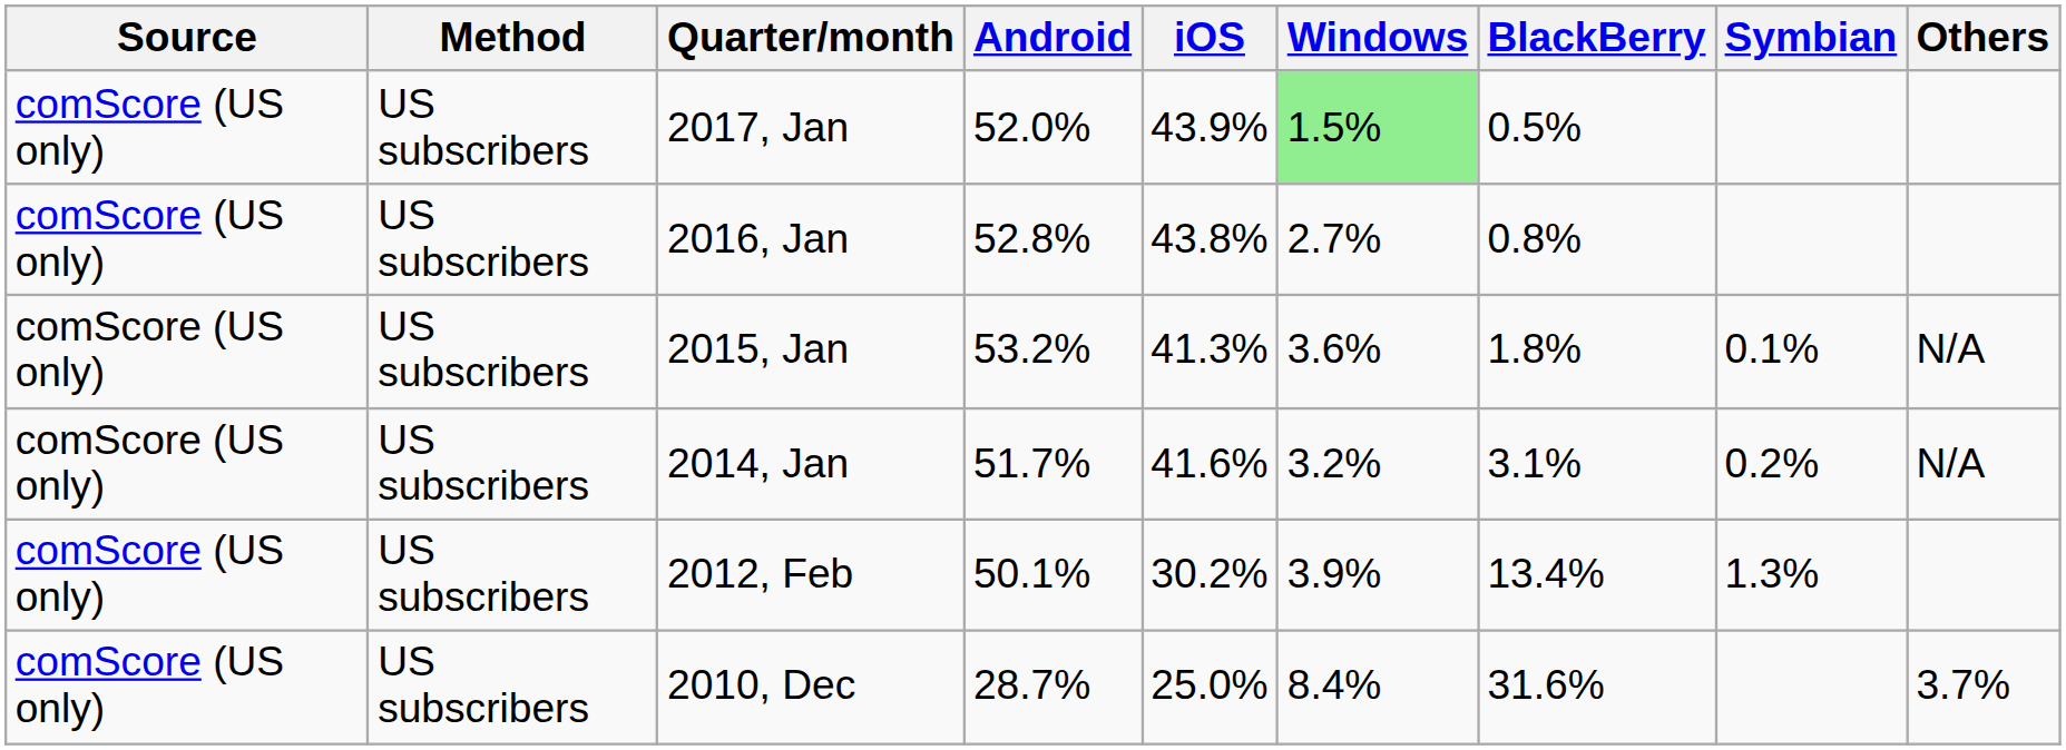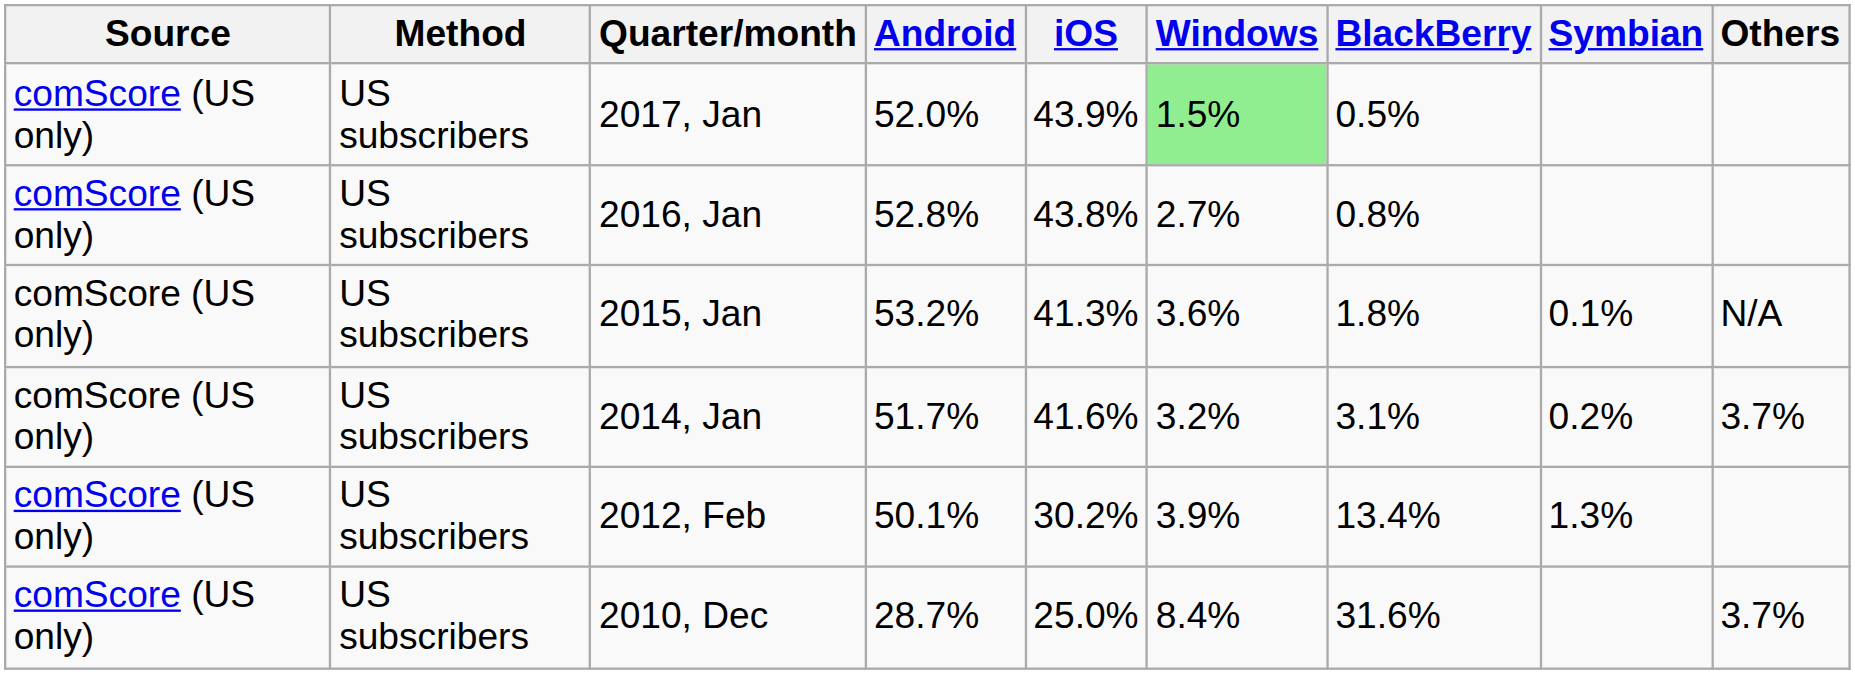2014, Jan | Others: N/A -> 3.7%
